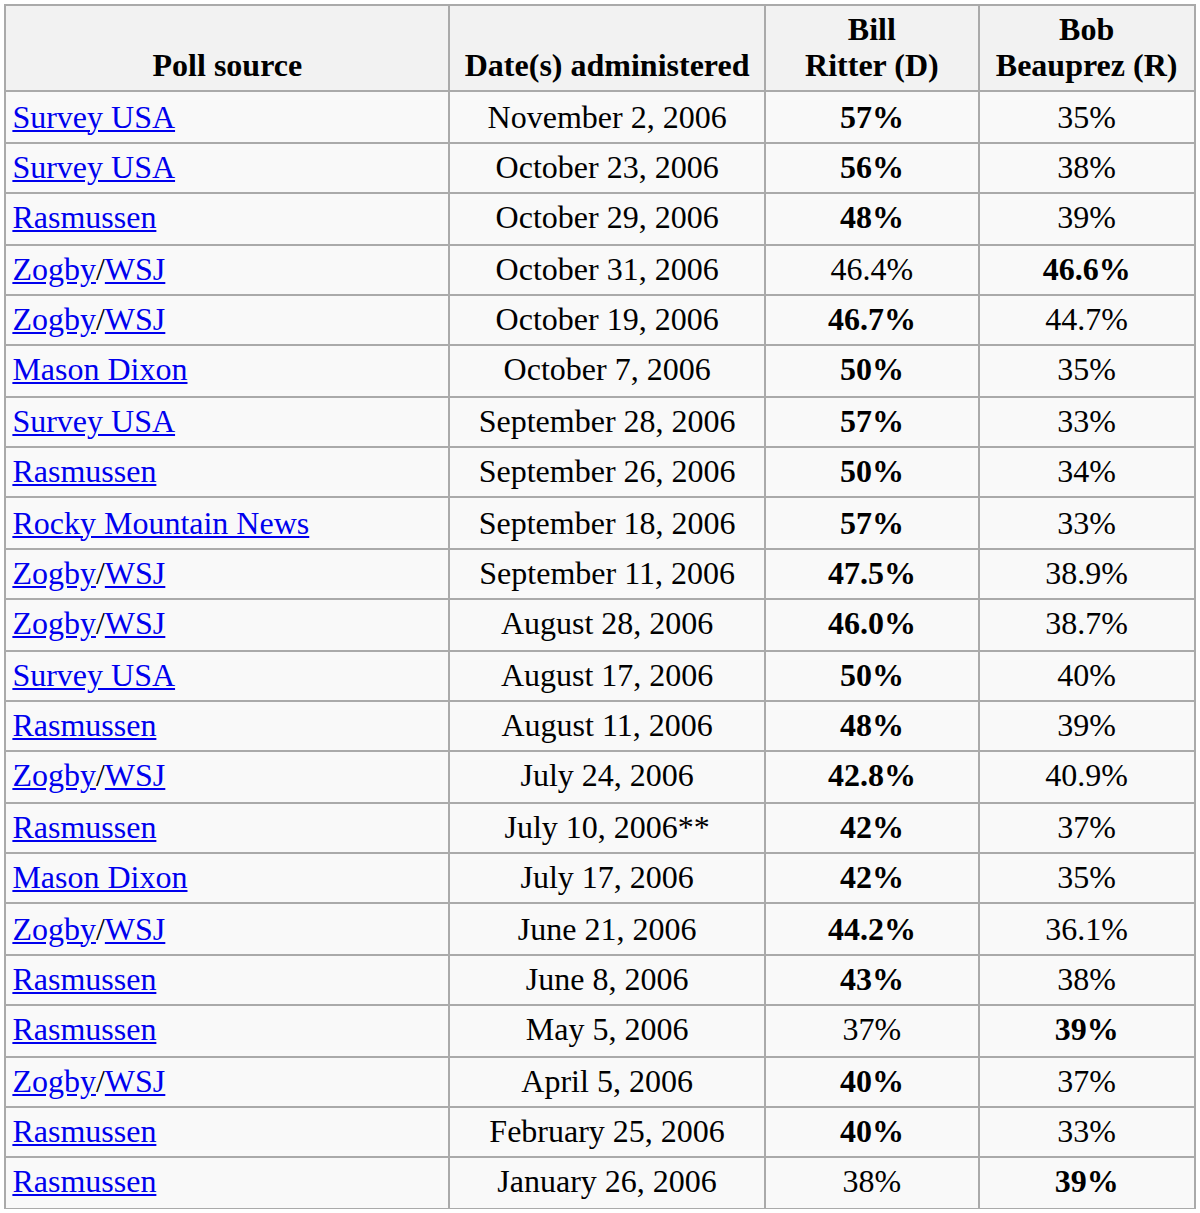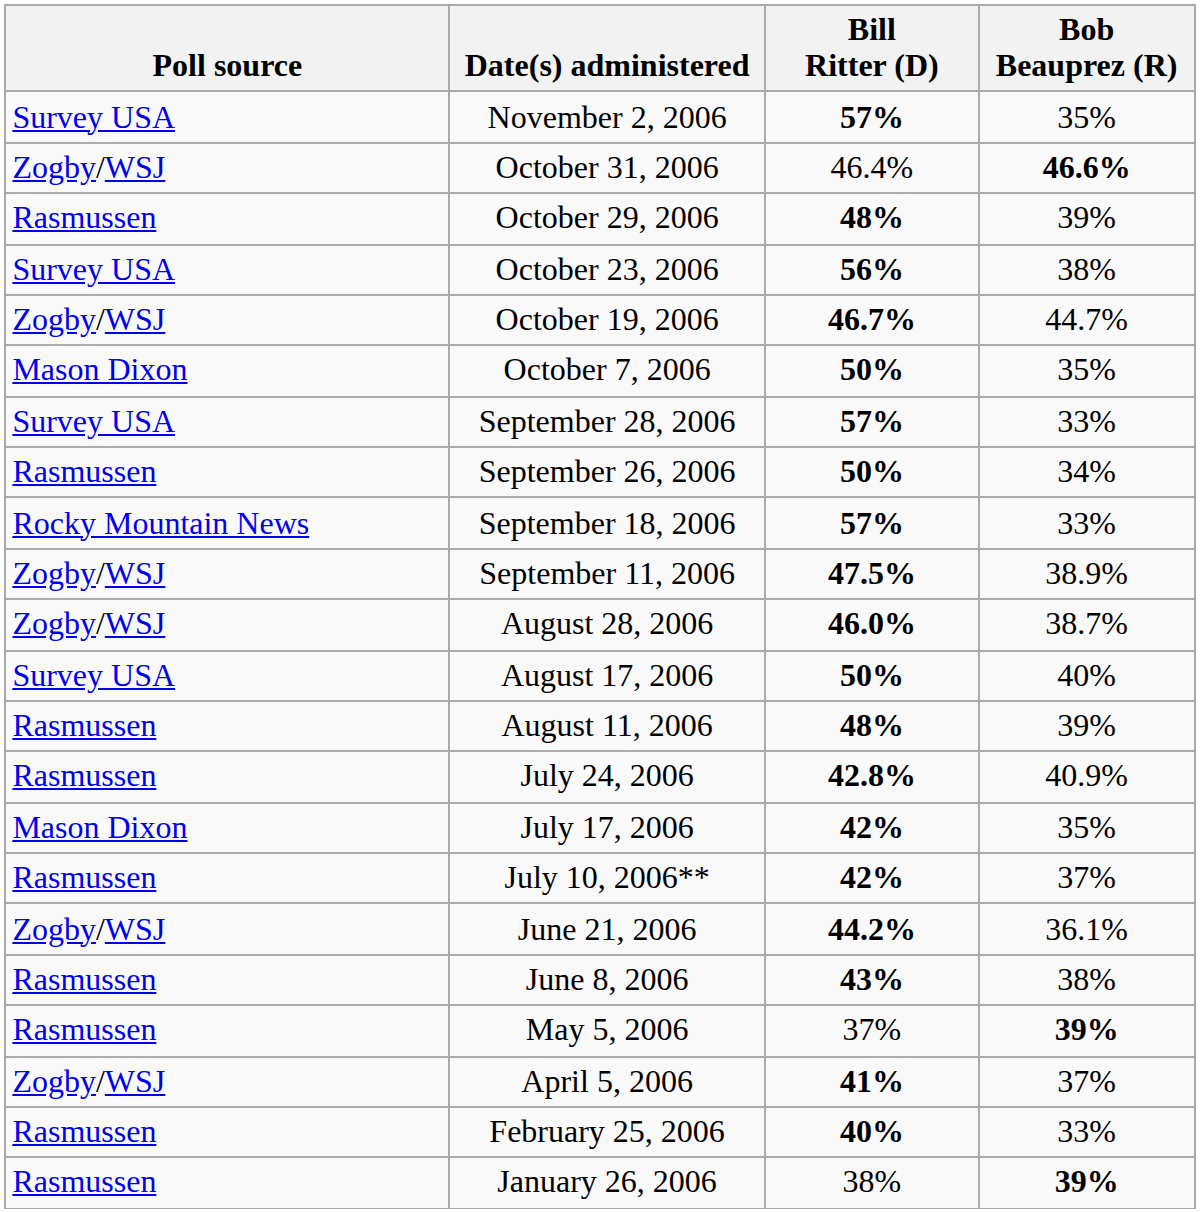rows swapped: October 31, 2006 <-> October 23, 2006
July 24, 2006 | Poll source: Zogby/WSJ -> Rasmussen
rows swapped: July 17, 2006 <-> July 10, 2006**
April 5, 2006 | Bill Ritter (D): 40% -> 41%
